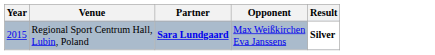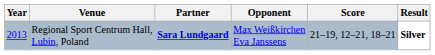+ column: Score | 21–19, 12–21, 18–21
Regional Sport Centrum Hall, Lubin, Poland | Year: 2015 -> 2013
